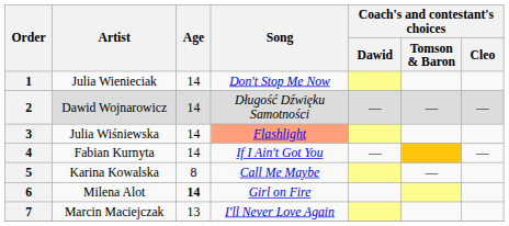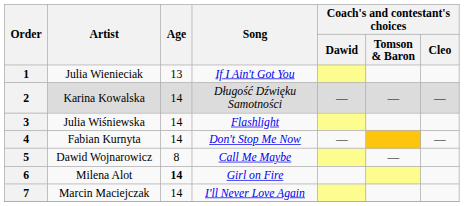1 | Age: 14 -> 13
1 | Song: Don't Stop Me Now -> If I Ain't Got You
2 | Artist: Dawid Wojnarowicz -> Karina Kowalska
3 | Song: lightsalmon background -> no background
4 | Song: If I Ain't Got You -> Don't Stop Me Now
5 | Artist: Karina Kowalska -> Dawid Wojnarowicz
7 | Age: 13 -> 14
